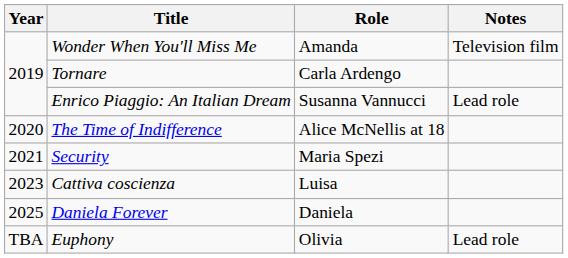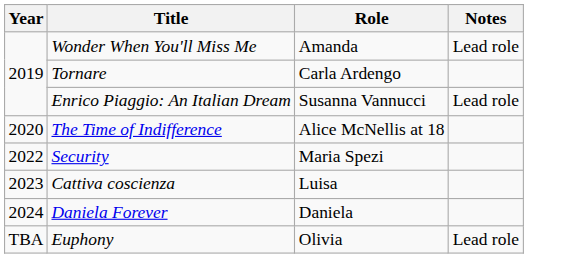Wonder When You'll Miss Me | Notes: Television film -> Lead role
Security | Year: 2021 -> 2022
Daniela Forever | Year: 2025 -> 2024
